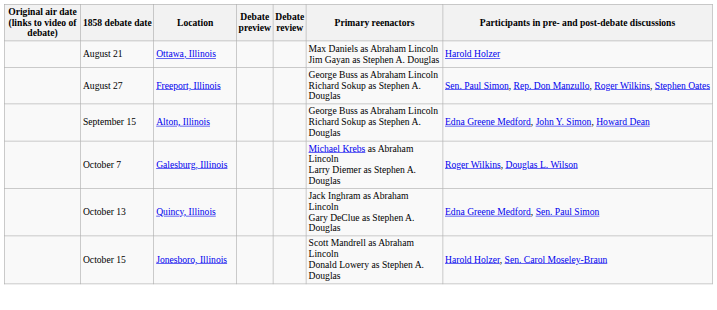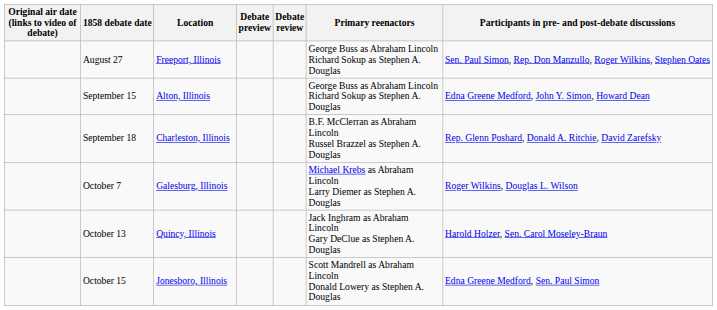- row: August 21 | Ottawa, Illinois | Max Daniels as Abraham Lincoln Jim Gayan as Stephen A. Douglas | Harold Holzer
+ row: September 18 | Charleston, Illinois | B.F. McClerran as Abraham Lincoln Russel Brazzel as Stephen A. Douglas | Rep. Glenn Poshard, Donald A. Ritchie, David Zarefsky
October 13 | Participants in pre- and post-debate discussions: Edna Greene Medford, Sen. Paul Simon -> Harold Holzer, Sen. Carol Moseley-Braun
October 15 | Participants in pre- and post-debate discussions: Harold Holzer, Sen. Carol Moseley-Braun -> Edna Greene Medford, Sen. Paul Simon
